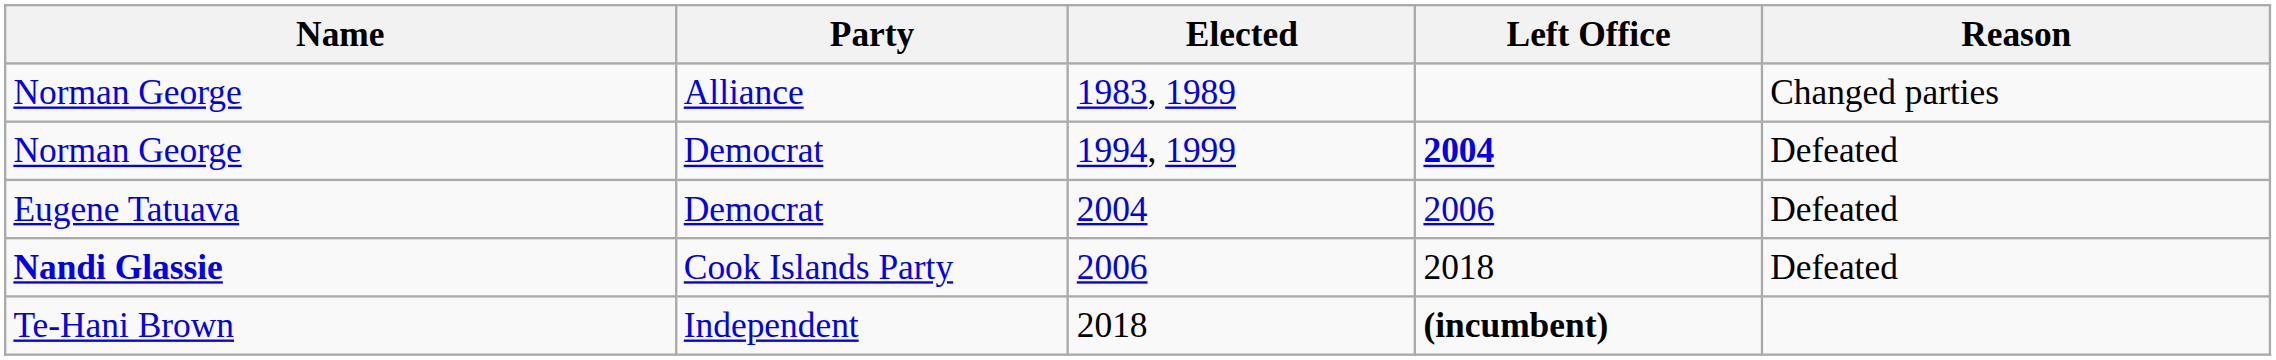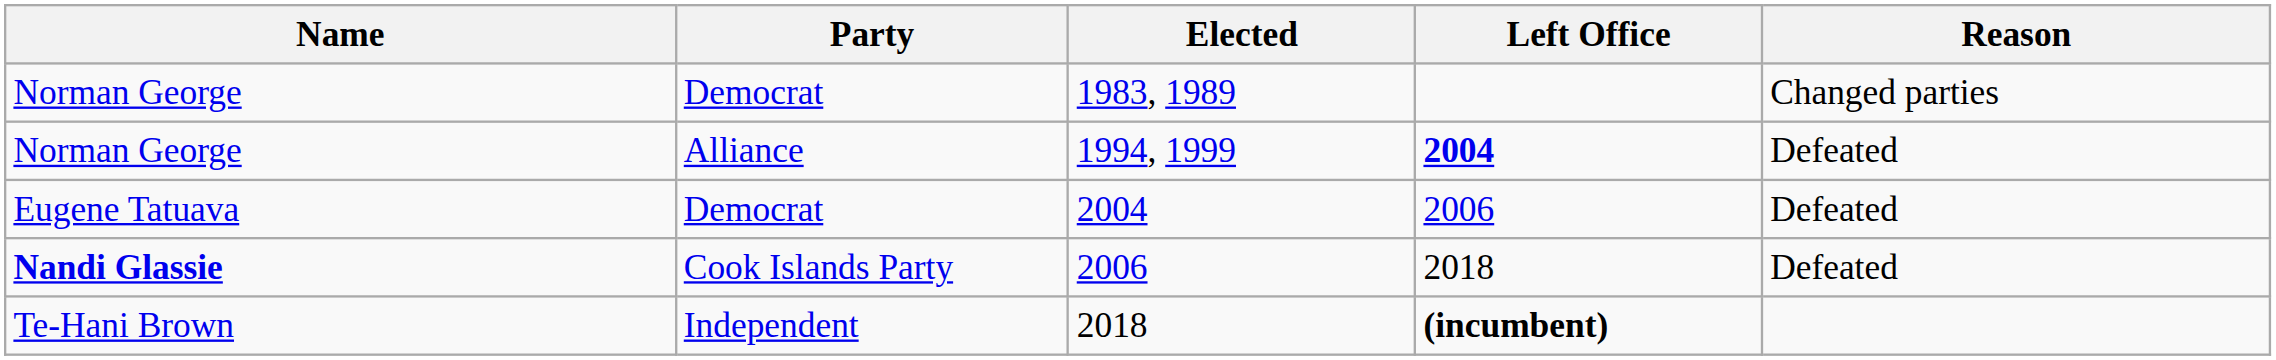1983, 1989 | Party: Alliance -> Democrat
1994, 1999 | Party: Democrat -> Alliance
